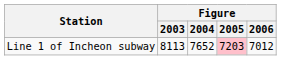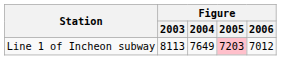Line 1 of Incheon subway | Figure / 2004: 7652 -> 7649
